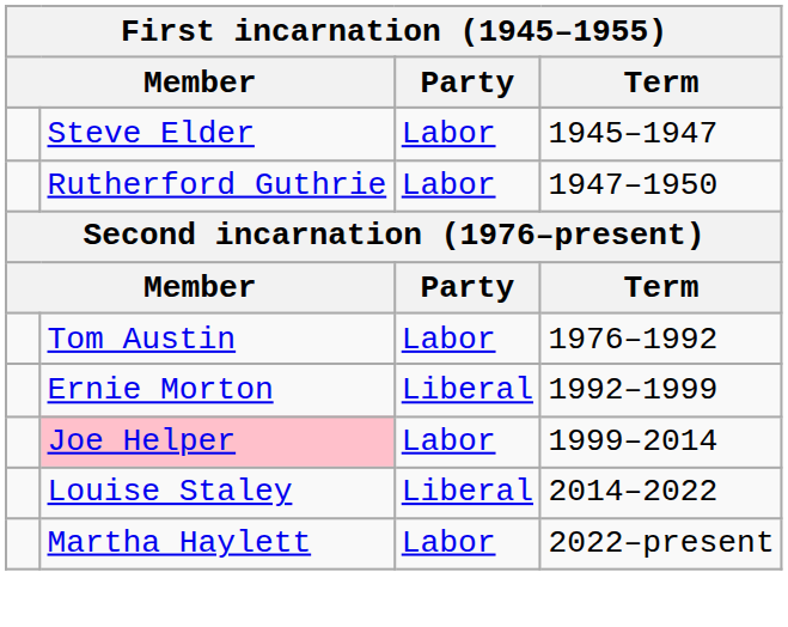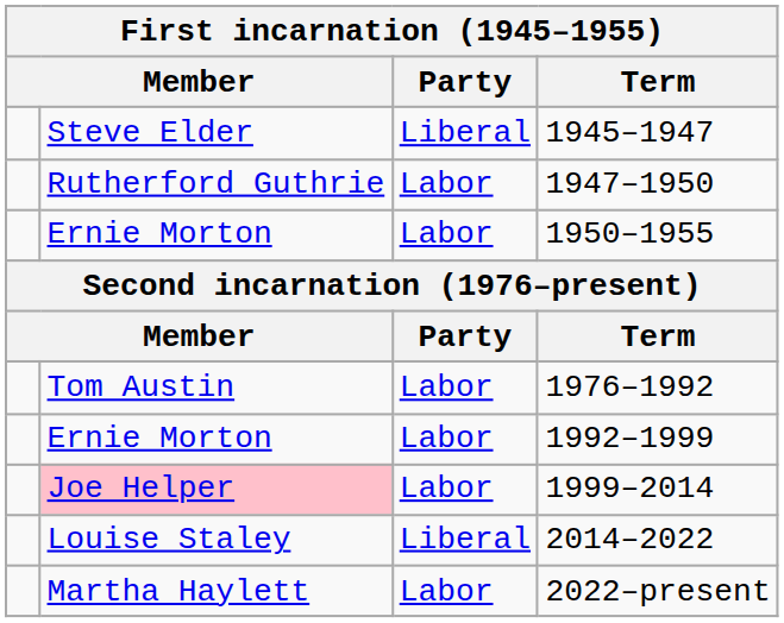1945–1947 | Party: Labor -> Liberal
+ row: Ernie Morton | Labor | 1950–1955
1992–1999 | Party: Liberal -> Labor
